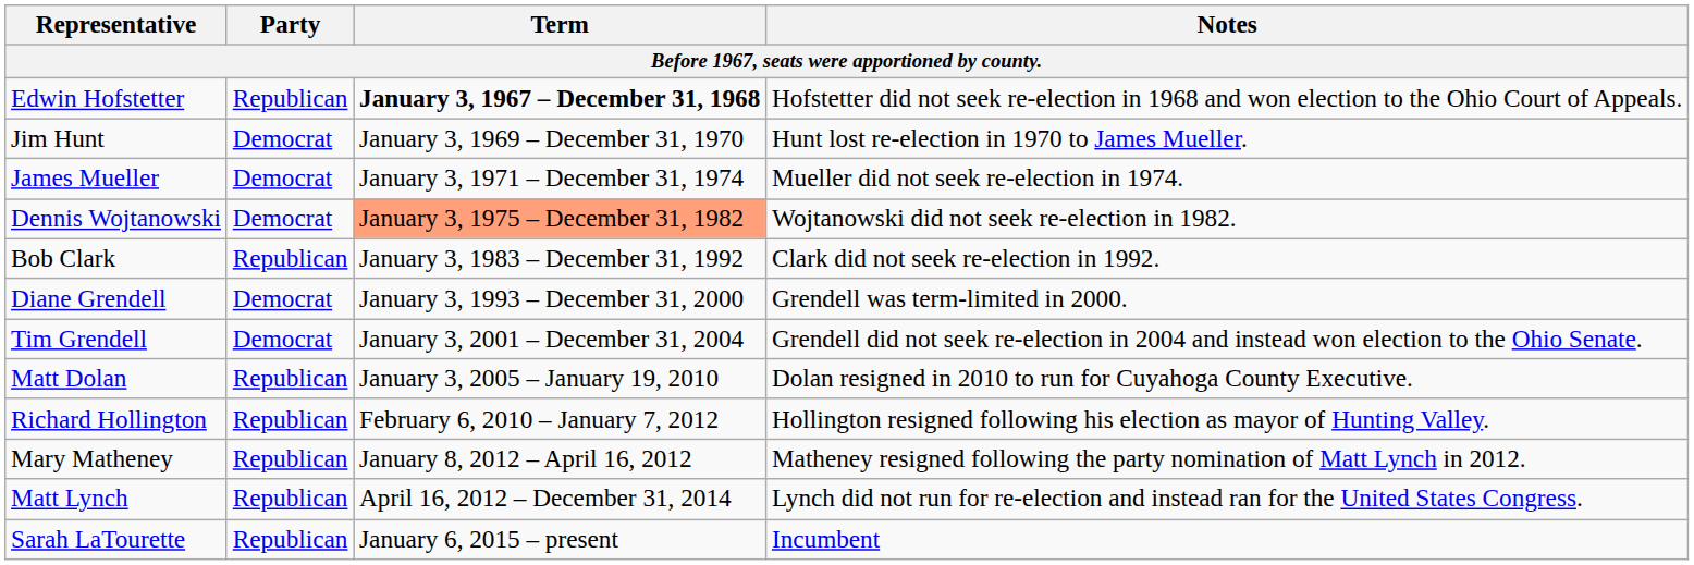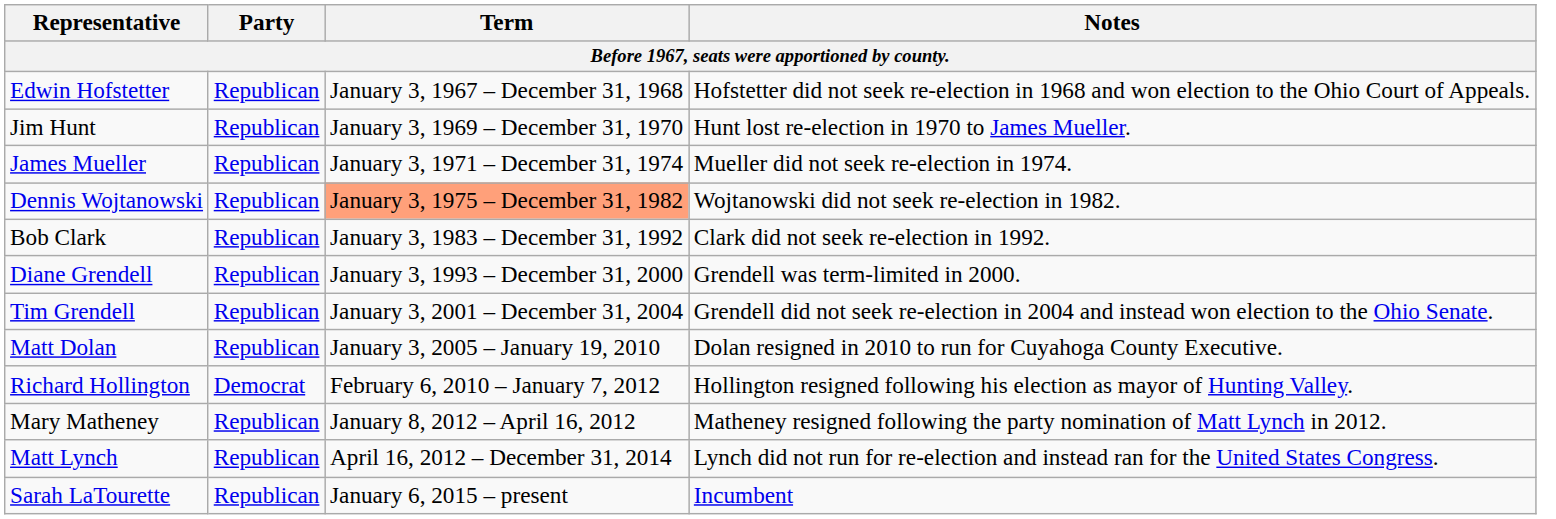Edwin Hofstetter | Term: bold -> normal
Jim Hunt | Party: Democrat -> Republican
James Mueller | Party: Democrat -> Republican
Dennis Wojtanowski | Party: Democrat -> Republican
Diane Grendell | Party: Democrat -> Republican
Tim Grendell | Party: Democrat -> Republican
Richard Hollington | Party: Republican -> Democrat
